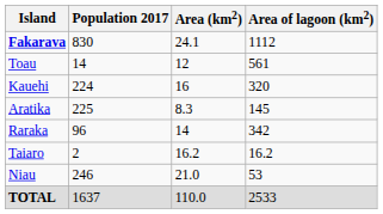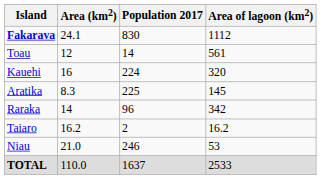columns swapped: Population 2017 <-> Area (km2)
